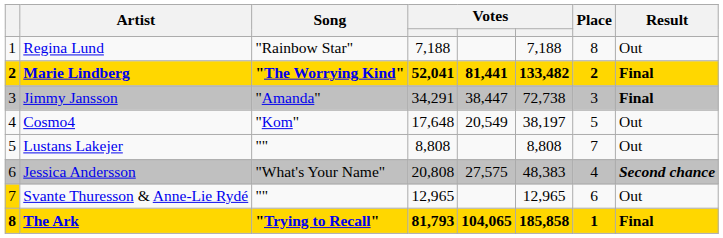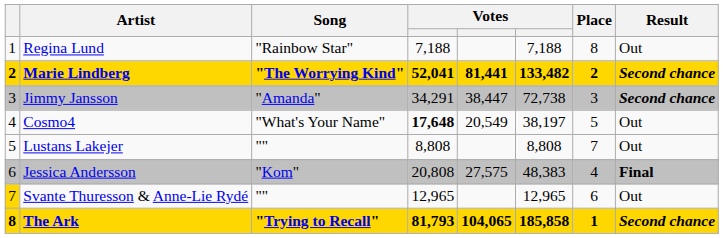Marie Lindberg | Result: Final -> Second chance
Jimmy Jansson | Result: Final -> Second chance
Cosmo4 | Song: "Kom" -> "What's Your Name"
Cosmo4 | column 4: normal -> bold
Jessica Andersson | Song: "What's Your Name" -> "Kom"
Jessica Andersson | Result: Second chance -> Final
The Ark | Result: Final -> Second chance
